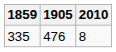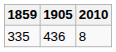335 | 1905: 476 -> 436
